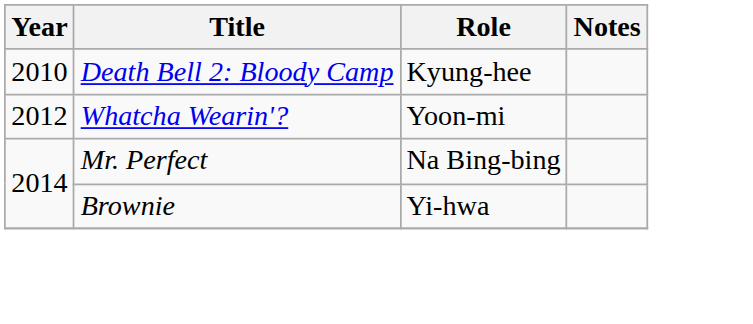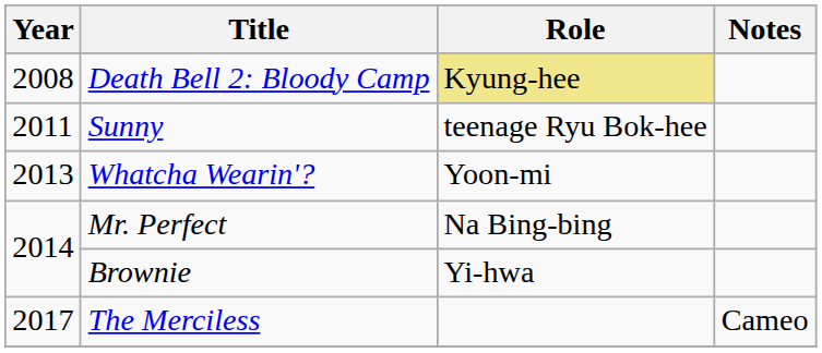Death Bell 2: Bloody Camp | Year: 2010 -> 2008
Death Bell 2: Bloody Camp | Role: no background -> khaki background
+ row: 2011 | Sunny | teenage Ryu Bok-hee
Whatcha Wearin'? | Year: 2012 -> 2013
+ row: 2017 | The Merciless | Cameo
